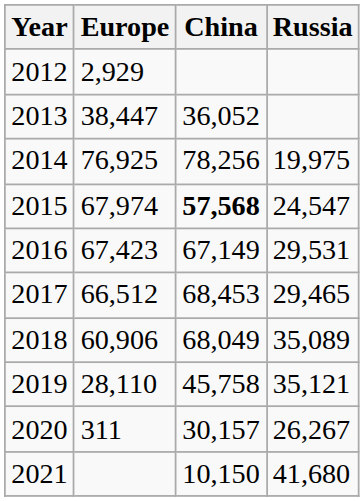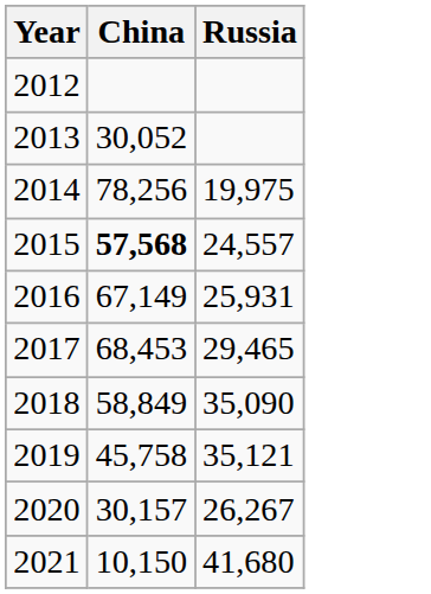- column: Europe | 2,929 | 38,447 | 76,925 | 67,974 | 67,423 | 66,512 | 60,906 | 28,110 | 311
2013 | China: 36,052 -> 30,052
2015 | Russia: 24,547 -> 24,557
2016 | Russia: 29,531 -> 25,931
2018 | China: 68,049 -> 58,849
2018 | Russia: 35,089 -> 35,090
